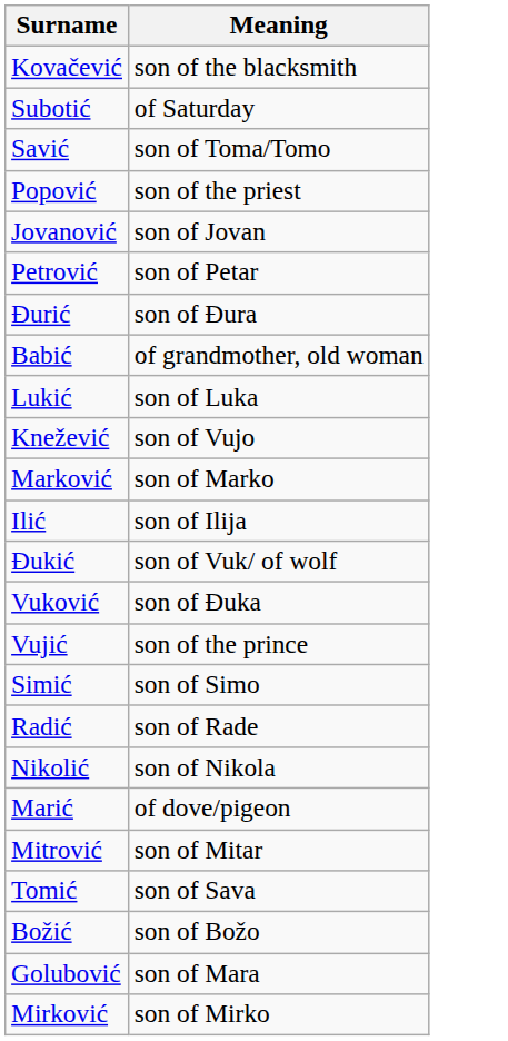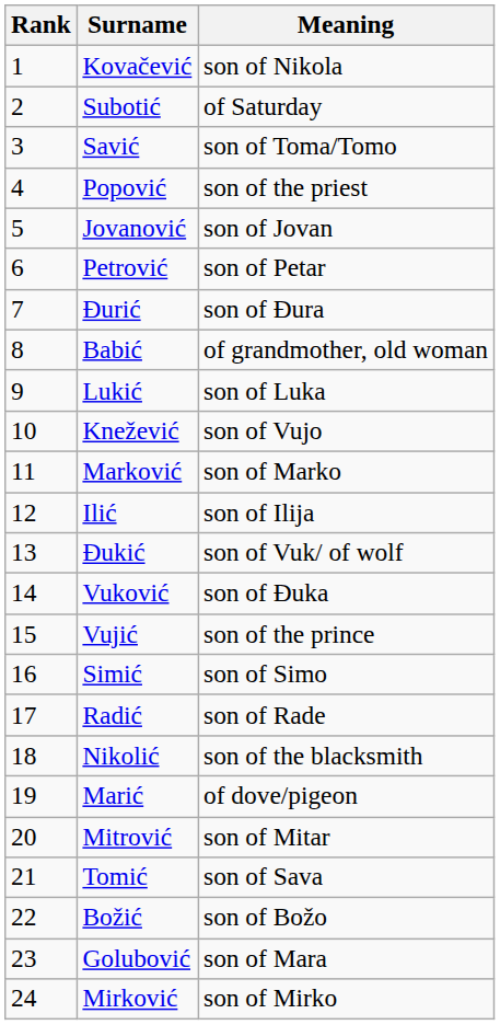+ column: Rank | 1 | 2 | 3 | 4 | 5 | 6 | 7 | 8 | 9 | 10 | 11 | 12 | 13 | 14 | 15 | 16 | 17 | 18 | 19 | 20 | 21 | 22 | 23 | 24
Kovačević | Meaning: son of the blacksmith -> son of Nikola
Nikolić | Meaning: son of Nikola -> son of the blacksmith
